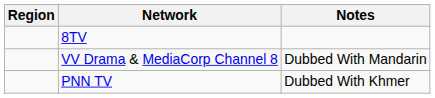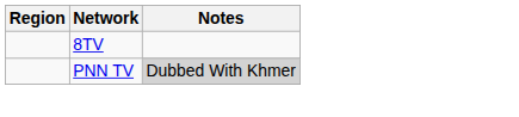- row: VV Drama & MediaCorp Channel 8 | Dubbed With Mandarin
PNN TV | Notes: no background -> lightgrey background
